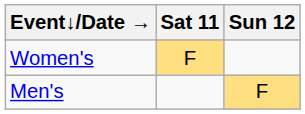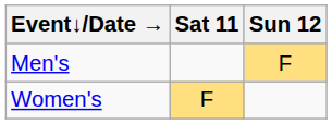rows swapped: Men's <-> Women's
